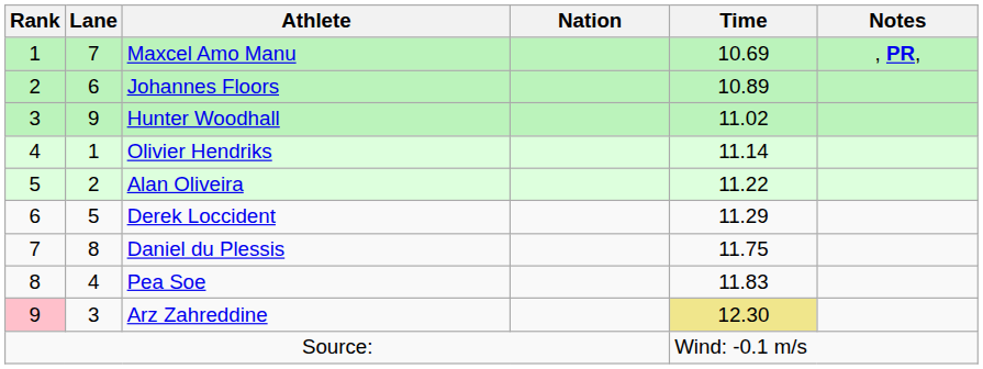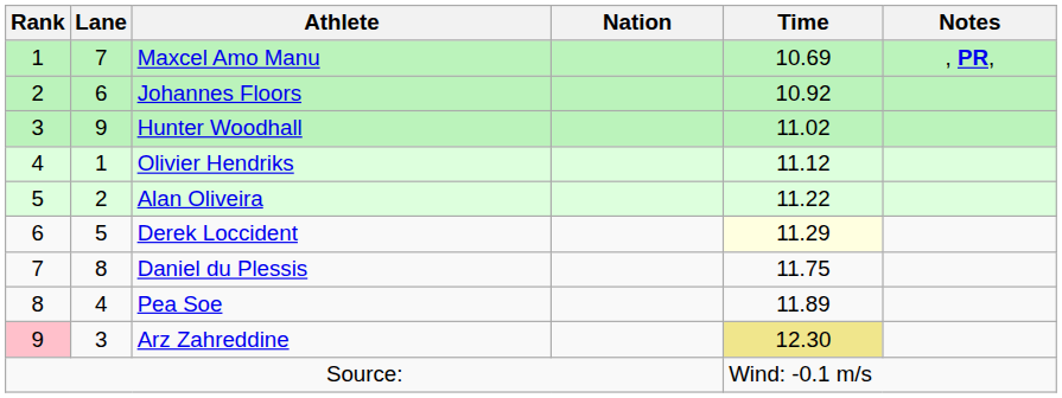Johannes Floors | Time: 10.89 -> 10.92
Olivier Hendriks | Time: 11.14 -> 11.12
Derek Loccident | Time: no background -> lightyellow background
Pea Soe | Time: 11.83 -> 11.89
